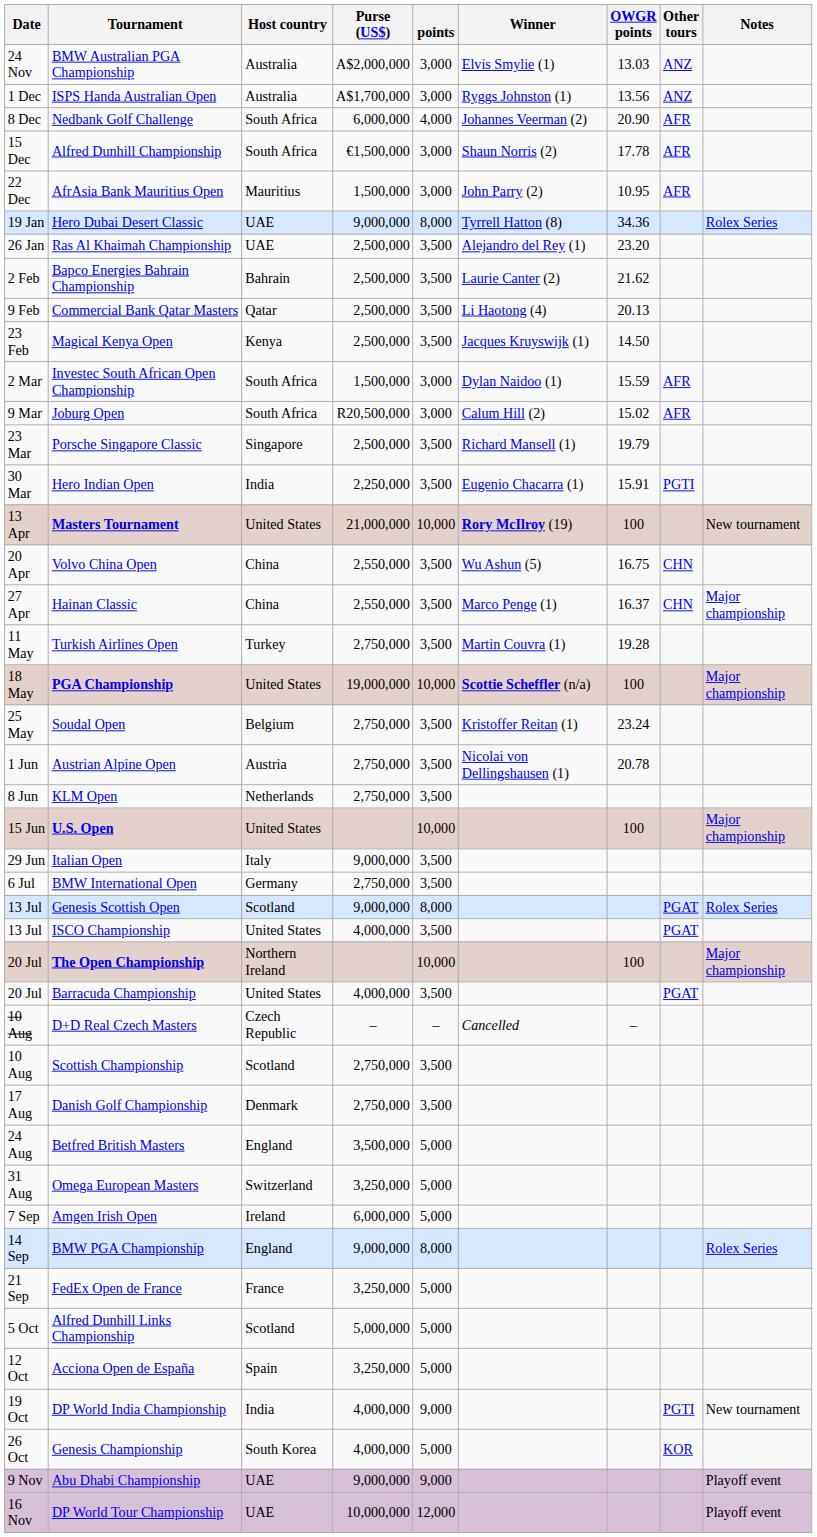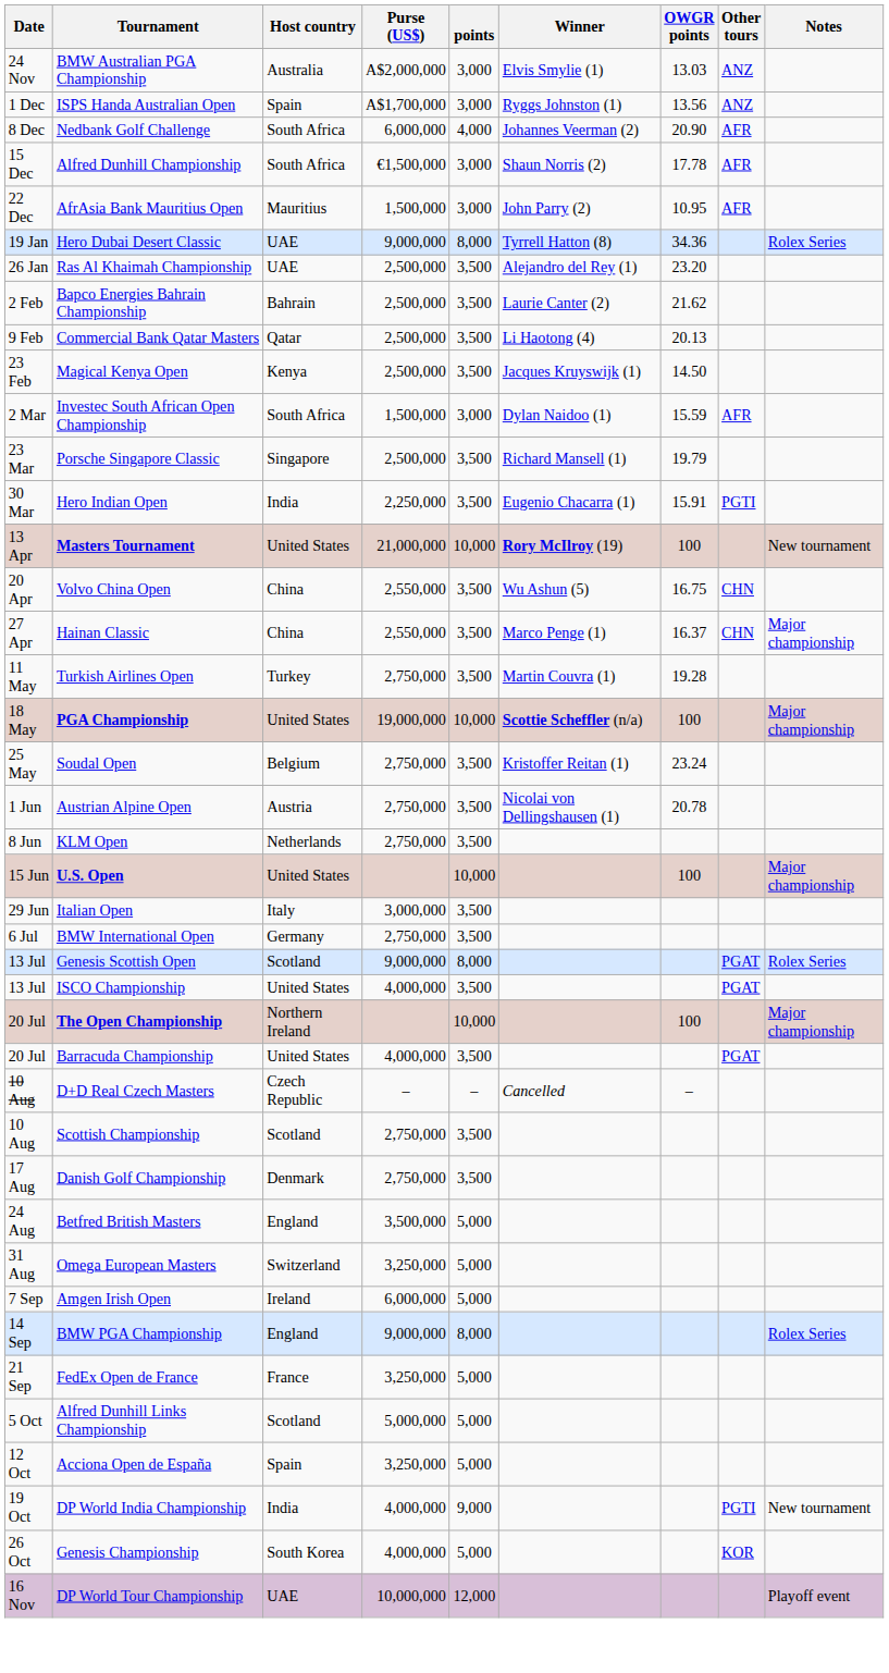ISPS Handa Australian Open | Host country: Australia -> Spain
- row: 9 Mar | Joburg Open | South Africa | R20,500,000 | 3,000 | Calum Hill (2) | 15.02 | AFR
Italian Open | Purse (US$): 9,000,000 -> 3,000,000
- row: 9 Nov | Abu Dhabi Championship | UAE | 9,000,000 | 9,000 | Playoff event
